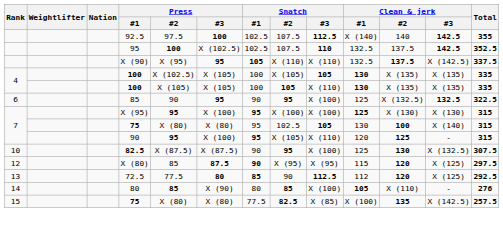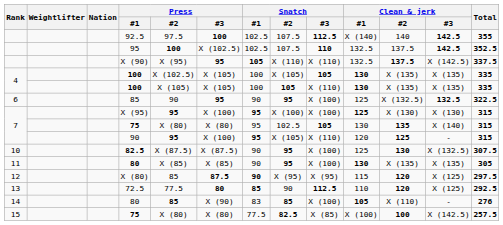7 / 75 | Clean & jerk / #2: 100 -> 135
+ row: 11 | 80 | X (85) | X (85) | 90 | 95 | X (100) | 130 | X (135) | X (135) | 305
72.5 | Clean & jerk / #1: 112 -> 110
14 / 80 | Snatch / #1: 80 -> 83
15 / 75 | Clean & jerk / #2: 135 -> 100
